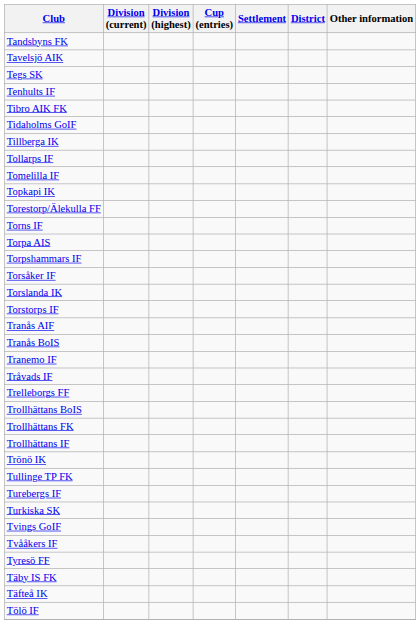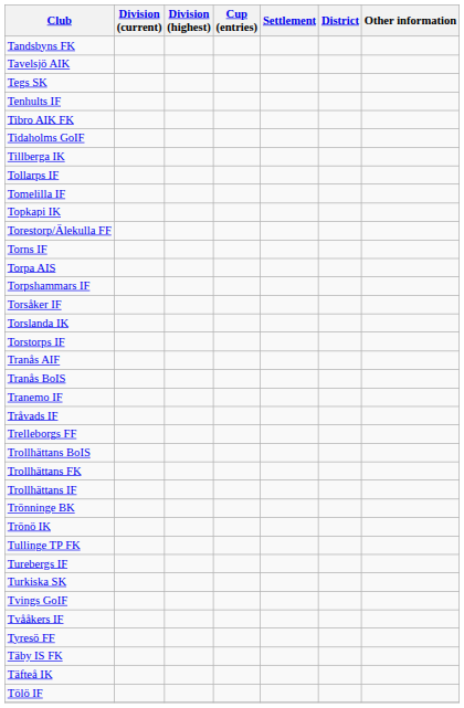+ row: Trönninge BK
